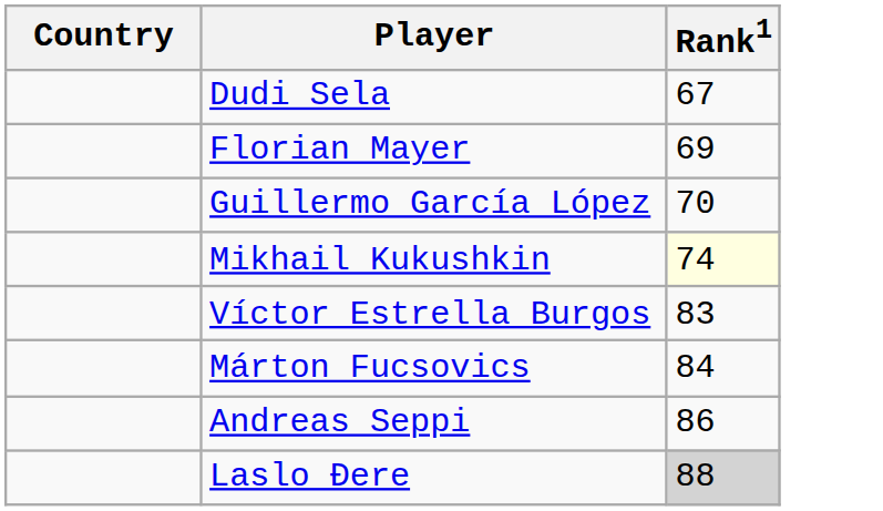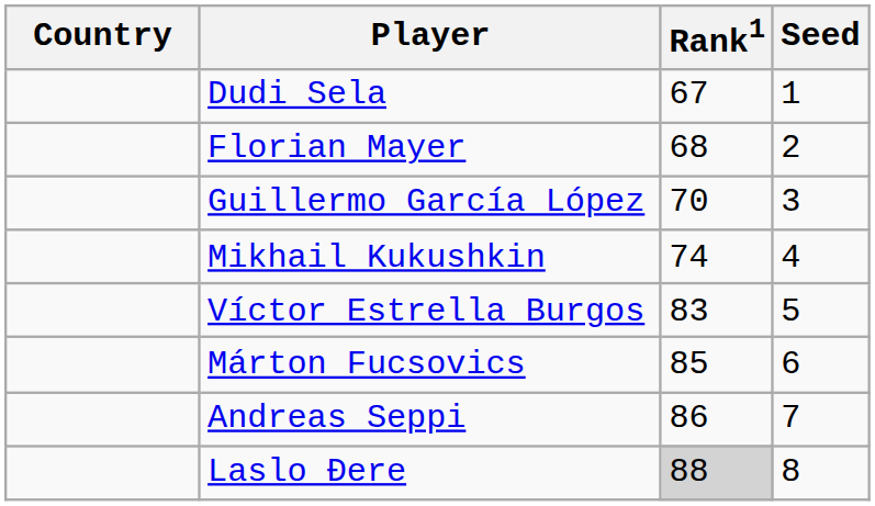+ column: Seed | 1 | 2 | 3 | 4 | 5 | 6 | 7 | 8
Florian Mayer | Rank1: 69 -> 68
Mikhail Kukushkin | Rank1: lightyellow background -> no background
Márton Fucsovics | Rank1: 84 -> 85
